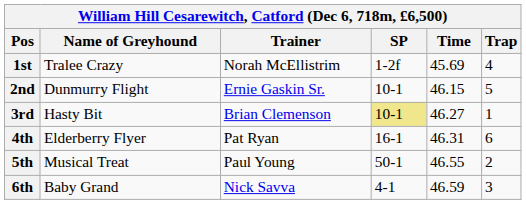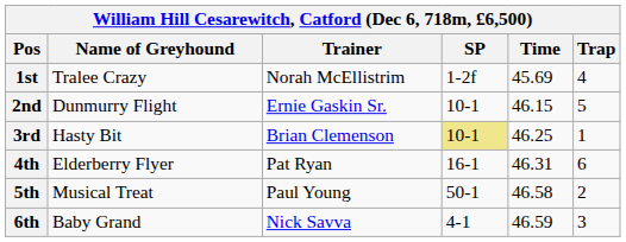3rd | Time: 46.27 -> 46.25
5th | Time: 46.55 -> 46.58
